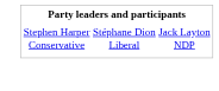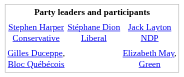+ row: Gilles Duceppe, Bloc Québécois | Elizabeth May, Green
